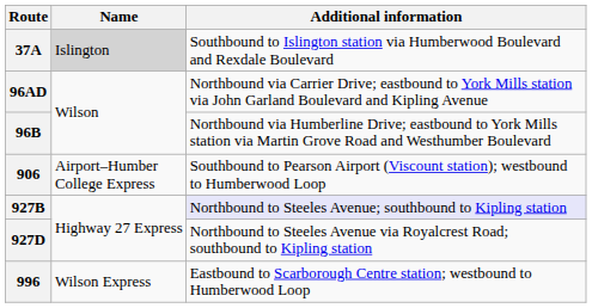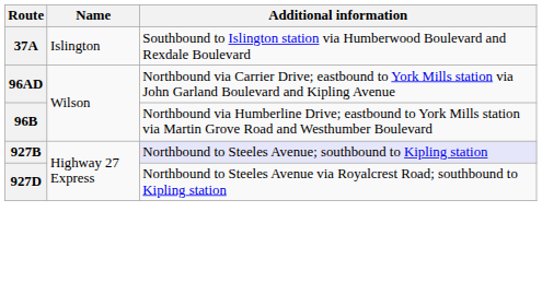37A | Name: lightgrey background -> no background
- row: 906 | Airport–Humber College Express | Southbound to Pearson Airport (Viscount station); westbound to Humberwood Loop
- row: 996 | Wilson Express | Eastbound to Scarborough Centre station; westbound to Humberwood Loop
